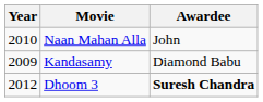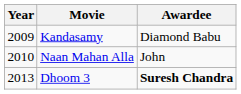rows swapped: Kandasamy <-> Naan Mahan Alla
Dhoom 3 | Year: 2012 -> 2013
